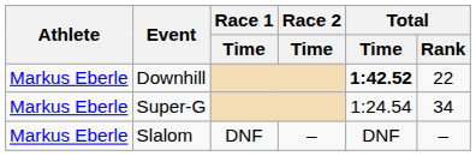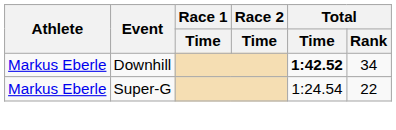Downhill | Total / Rank: 22 -> 34
Super-G | Total / Rank: 34 -> 22
- row: Markus Eberle | Slalom | DNF | – | DNF | –
